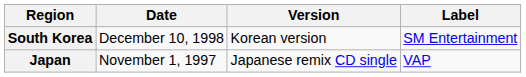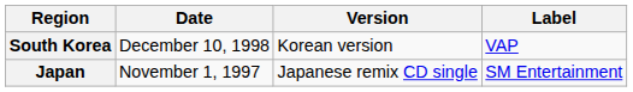South Korea | Label: SM Entertainment -> VAP
Japan | Label: VAP -> SM Entertainment
